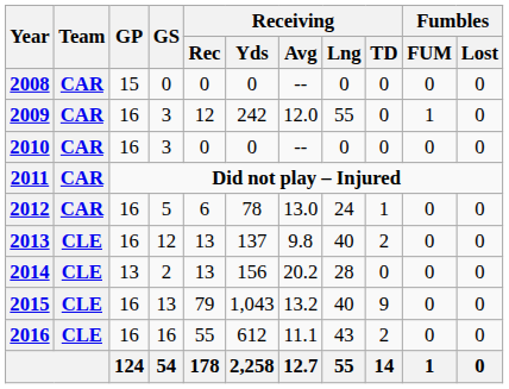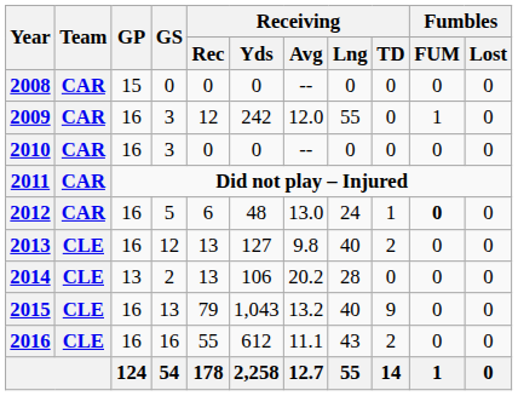2012 | Receiving / Yds: 78 -> 48
2012 | Fumbles / FUM: normal -> bold
2013 | Receiving / Yds: 137 -> 127
2014 | Receiving / Yds: 156 -> 106
